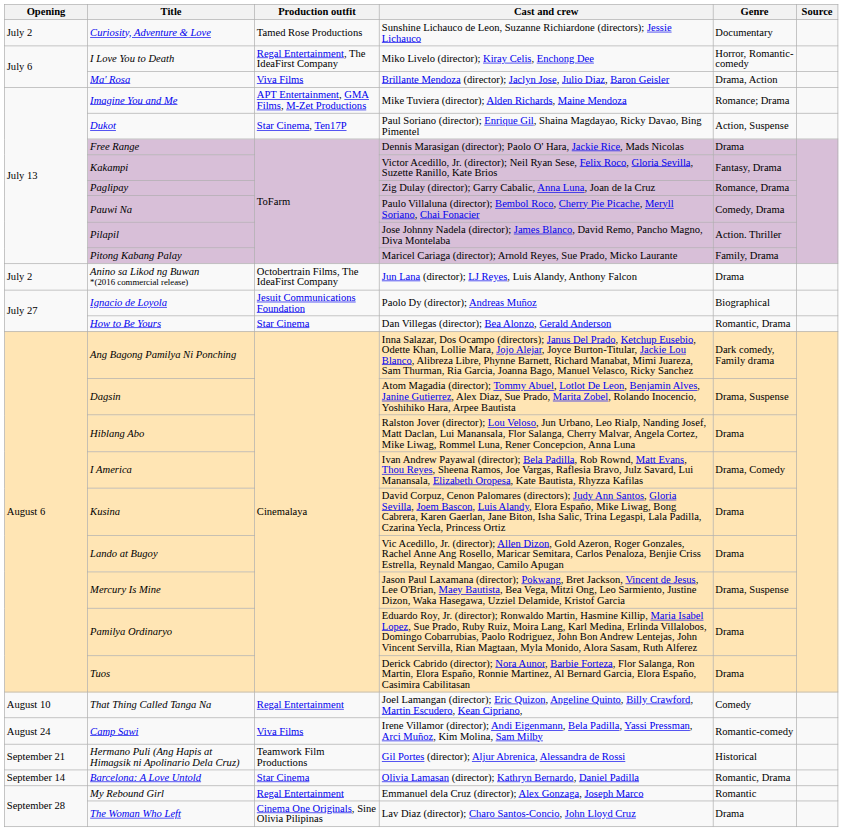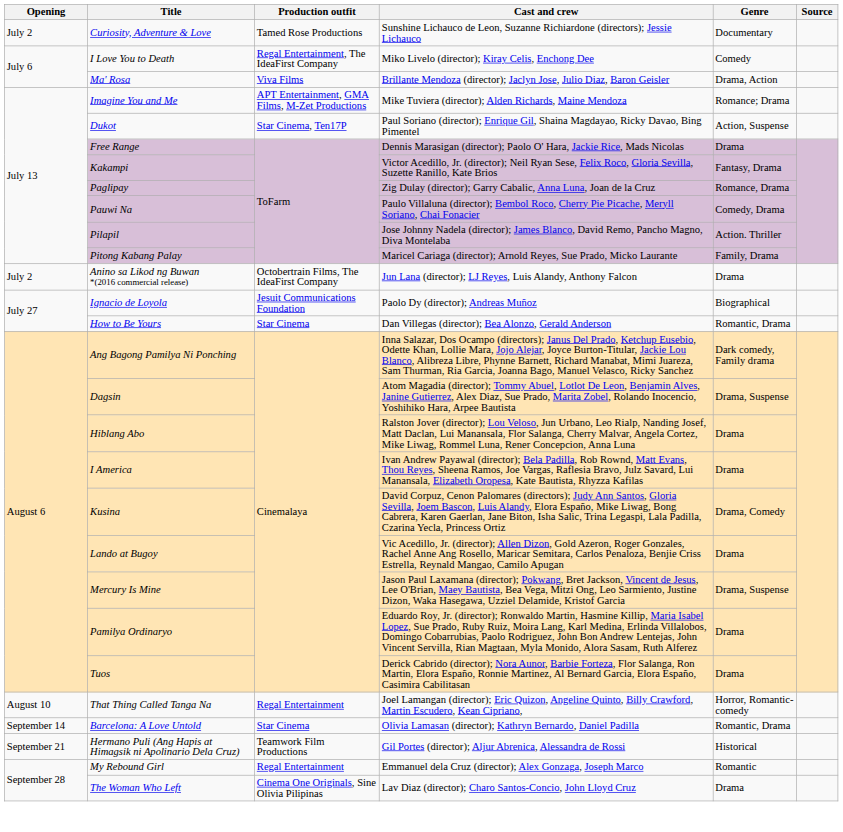I Love You to Death | Genre: Horror, Romantic-comedy -> Comedy
I America | Genre: Drama, Comedy -> Drama
Kusina | Genre: Drama -> Drama, Comedy
That Thing Called Tanga Na | Genre: Comedy -> Horror, Romantic-comedy
- row: August 24 | Camp Sawi | Viva Films | Irene Villamor (director); Andi Eigenmann, Bela Padilla, Yassi Pressman, Arci Muñoz, Kim Molina, Sam Milby | Romantic-comedy
rows swapped: Barcelona: A Love Untold <-> Hermano Puli (Ang Hapis at Himagsik ni Apolinario Dela Cruz)
